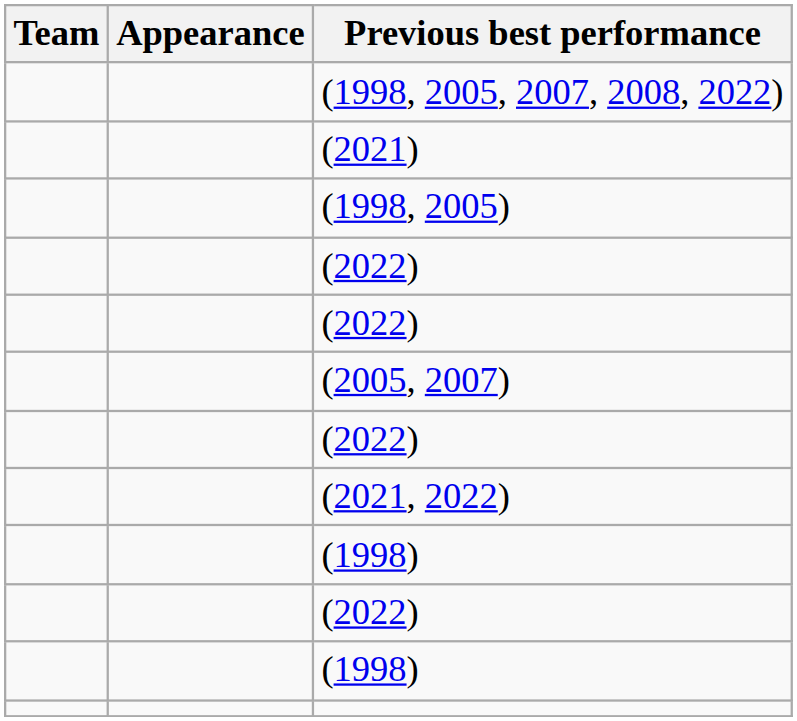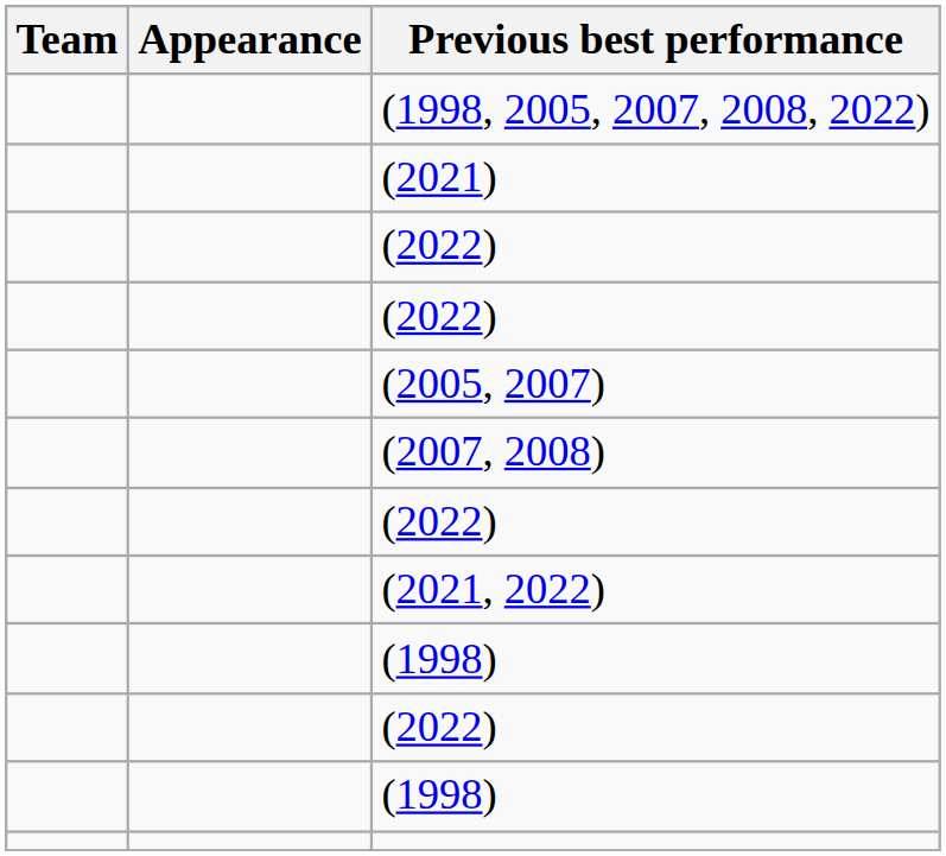- row: (1998, 2005)
+ row: (2007, 2008)
